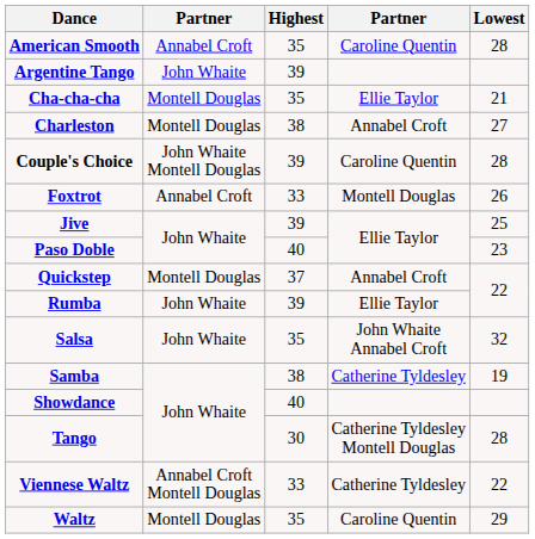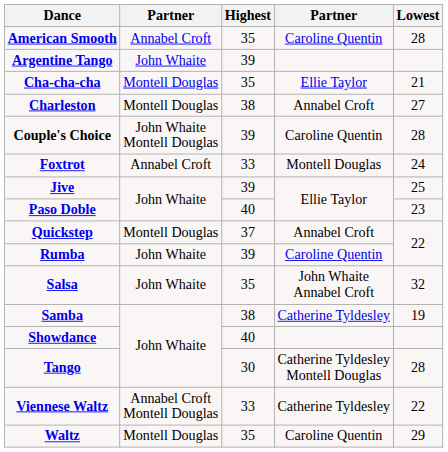Foxtrot | Lowest: 26 -> 24
Rumba | column 4: Ellie Taylor -> Caroline Quentin
